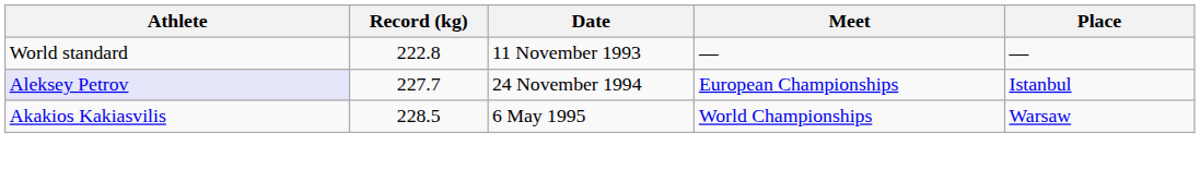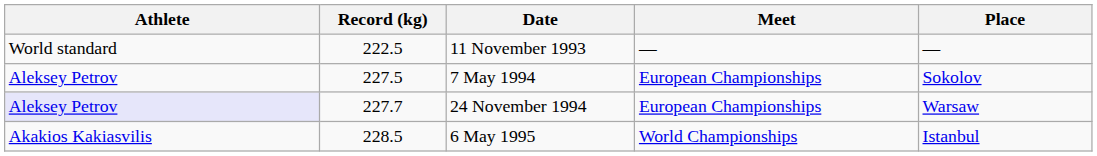11 November 1993 | Record (kg): 222.8 -> 222.5
+ row: Aleksey Petrov | 227.5 | 7 May 1994 | European Championships | Sokolov
24 November 1994 | Place: Istanbul -> Warsaw
6 May 1995 | Place: Warsaw -> Istanbul
